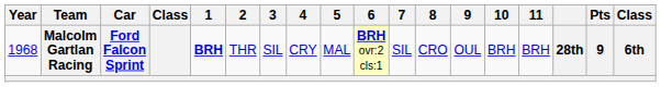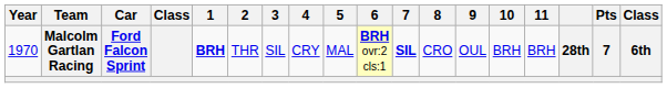Malcolm Gartlan Racing | Year: 1968 -> 1970
Malcolm Gartlan Racing | 7: normal -> bold
Malcolm Gartlan Racing | Pts: 9 -> 7
